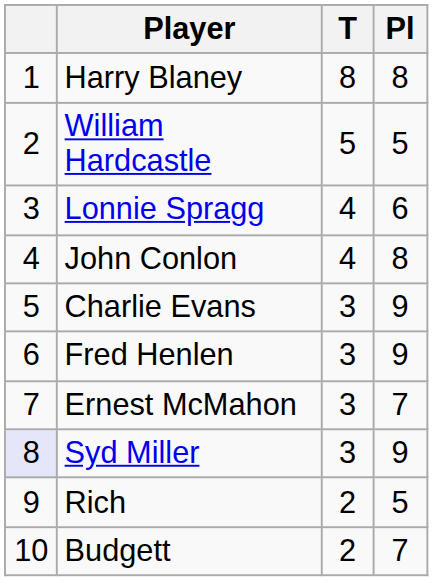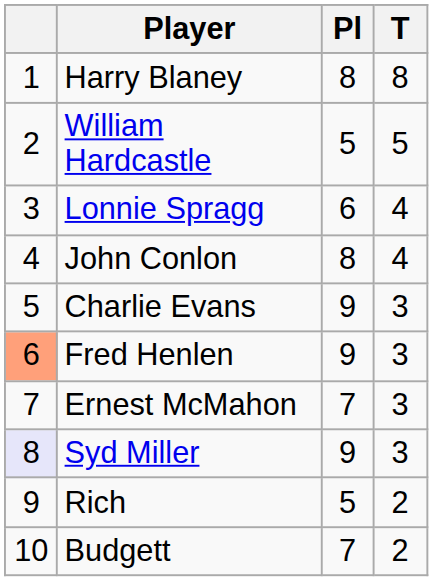columns swapped: Pl <-> T
Fred Henlen | column 1: no background -> lightsalmon background
